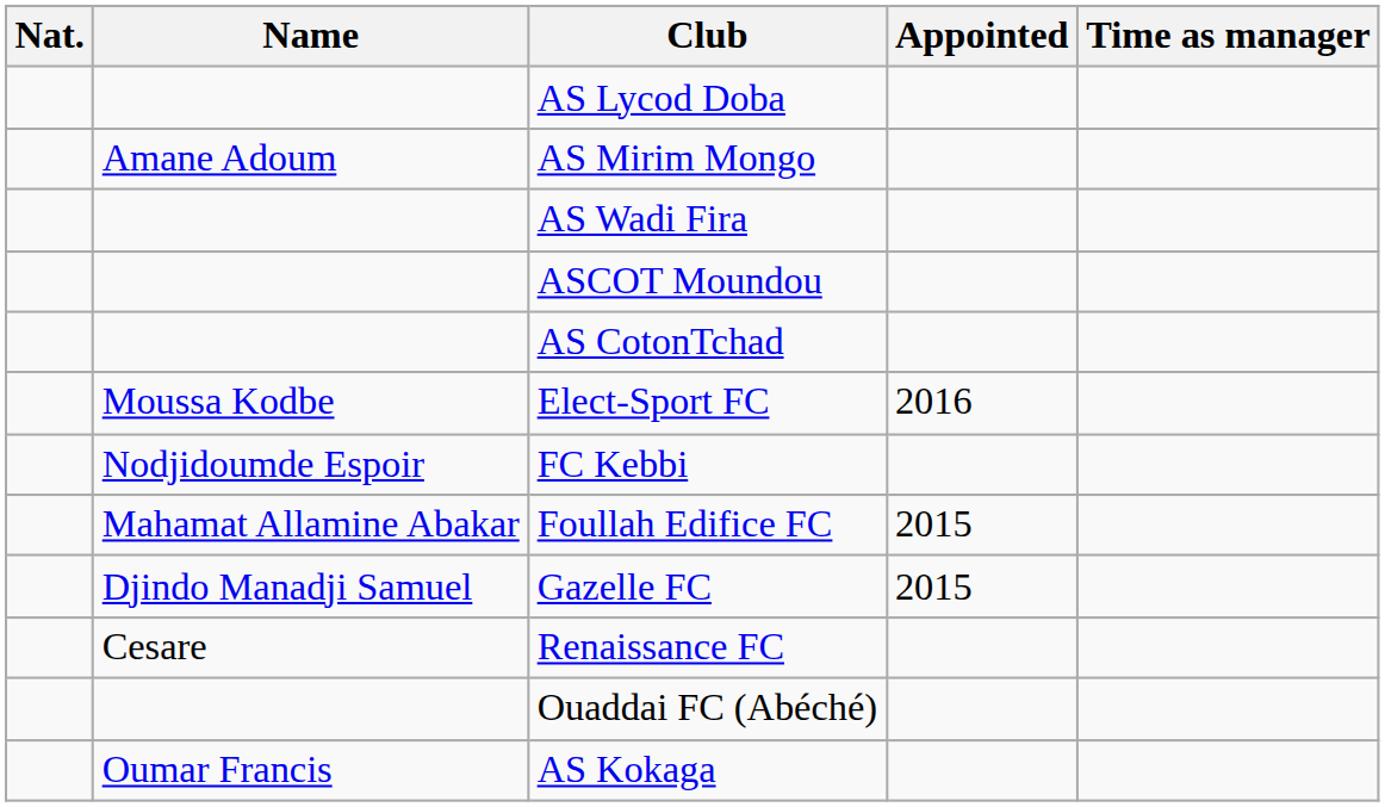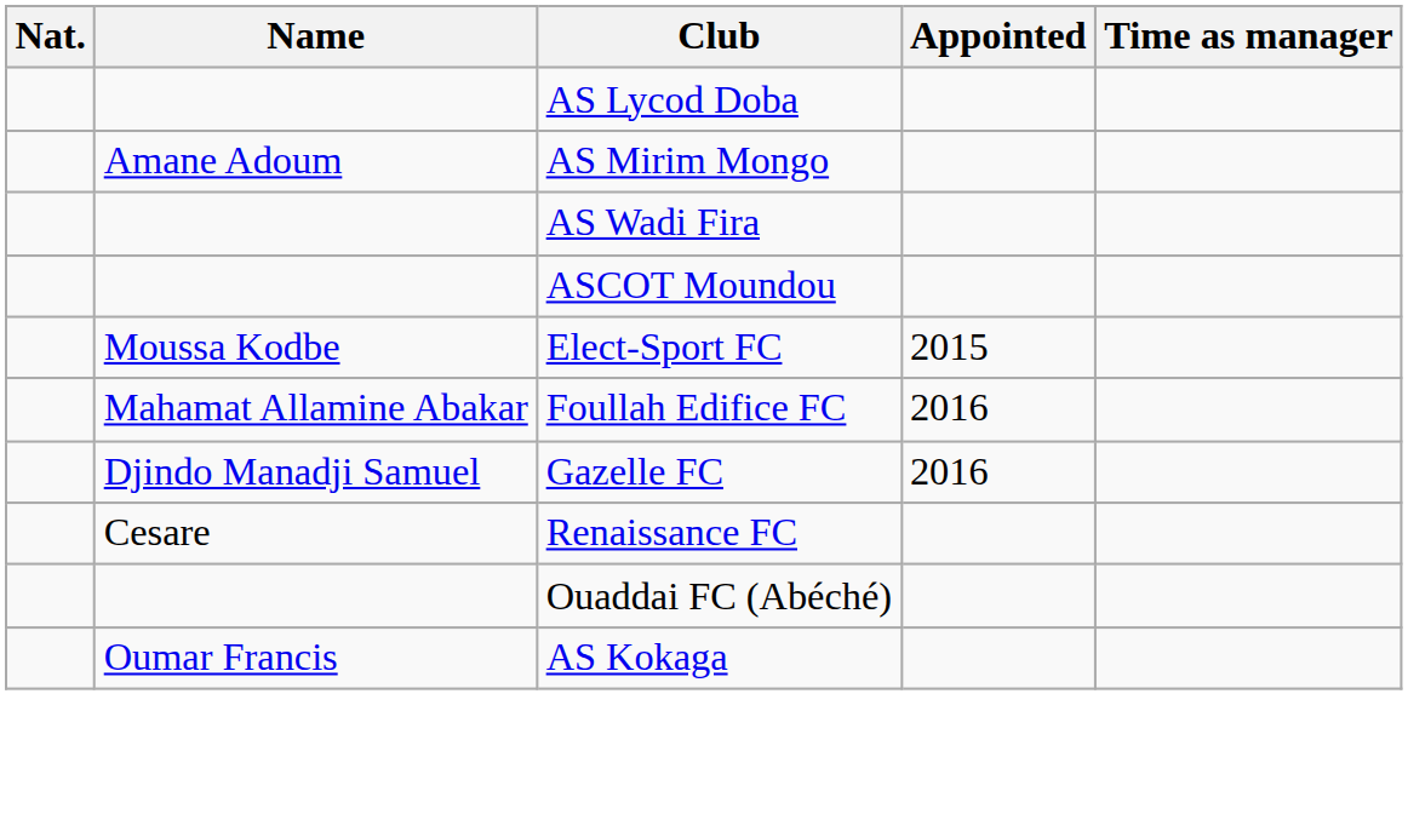- row: AS CotonTchad
Elect-Sport FC | Appointed: 2016 -> 2015
- row: Nodjidoumde Espoir | FC Kebbi
Foullah Edifice FC | Appointed: 2015 -> 2016
Gazelle FC | Appointed: 2015 -> 2016
